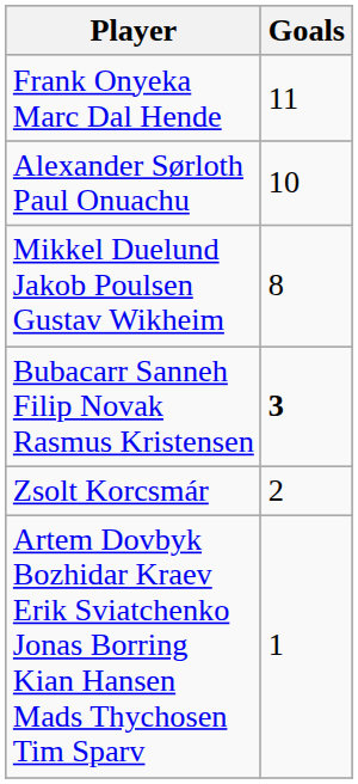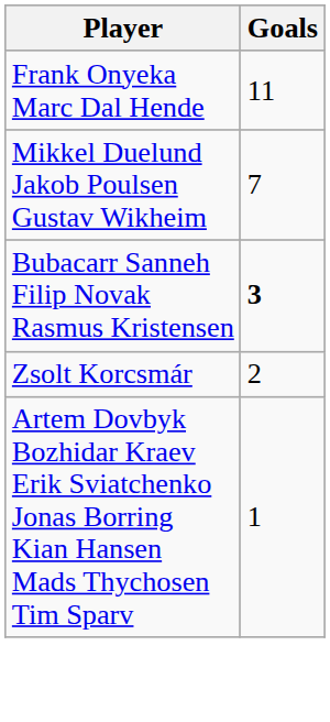- row: Alexander Sørloth Paul Onuachu | 10
Mikkel Duelund Jakob Poulsen Gustav Wikheim | Goals: 8 -> 7
